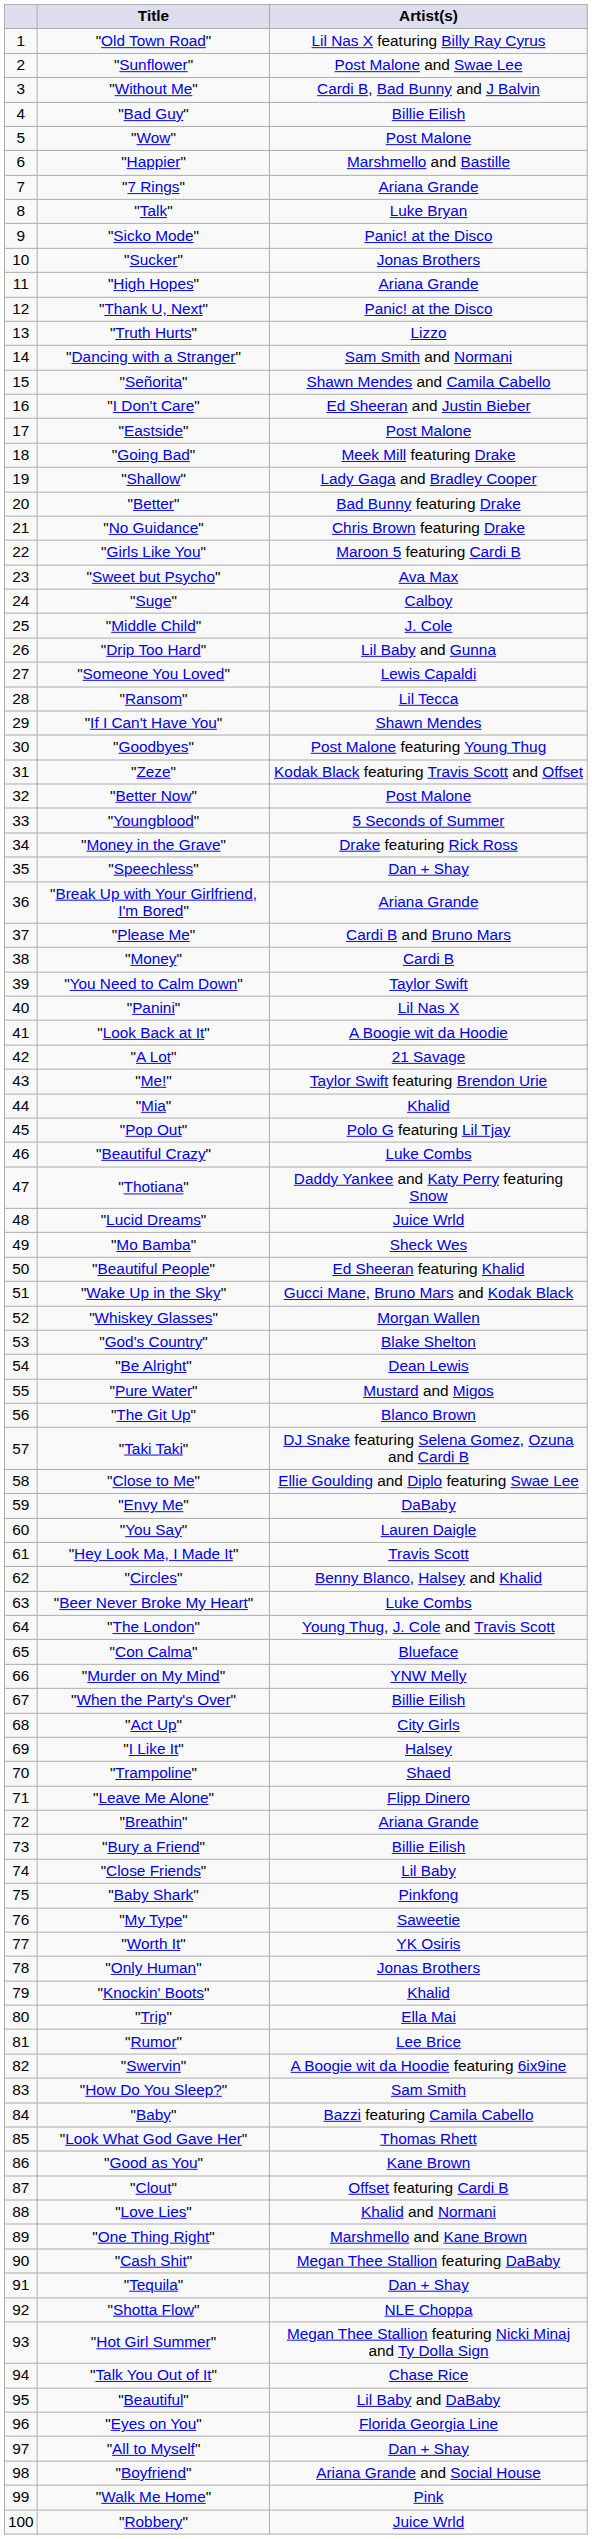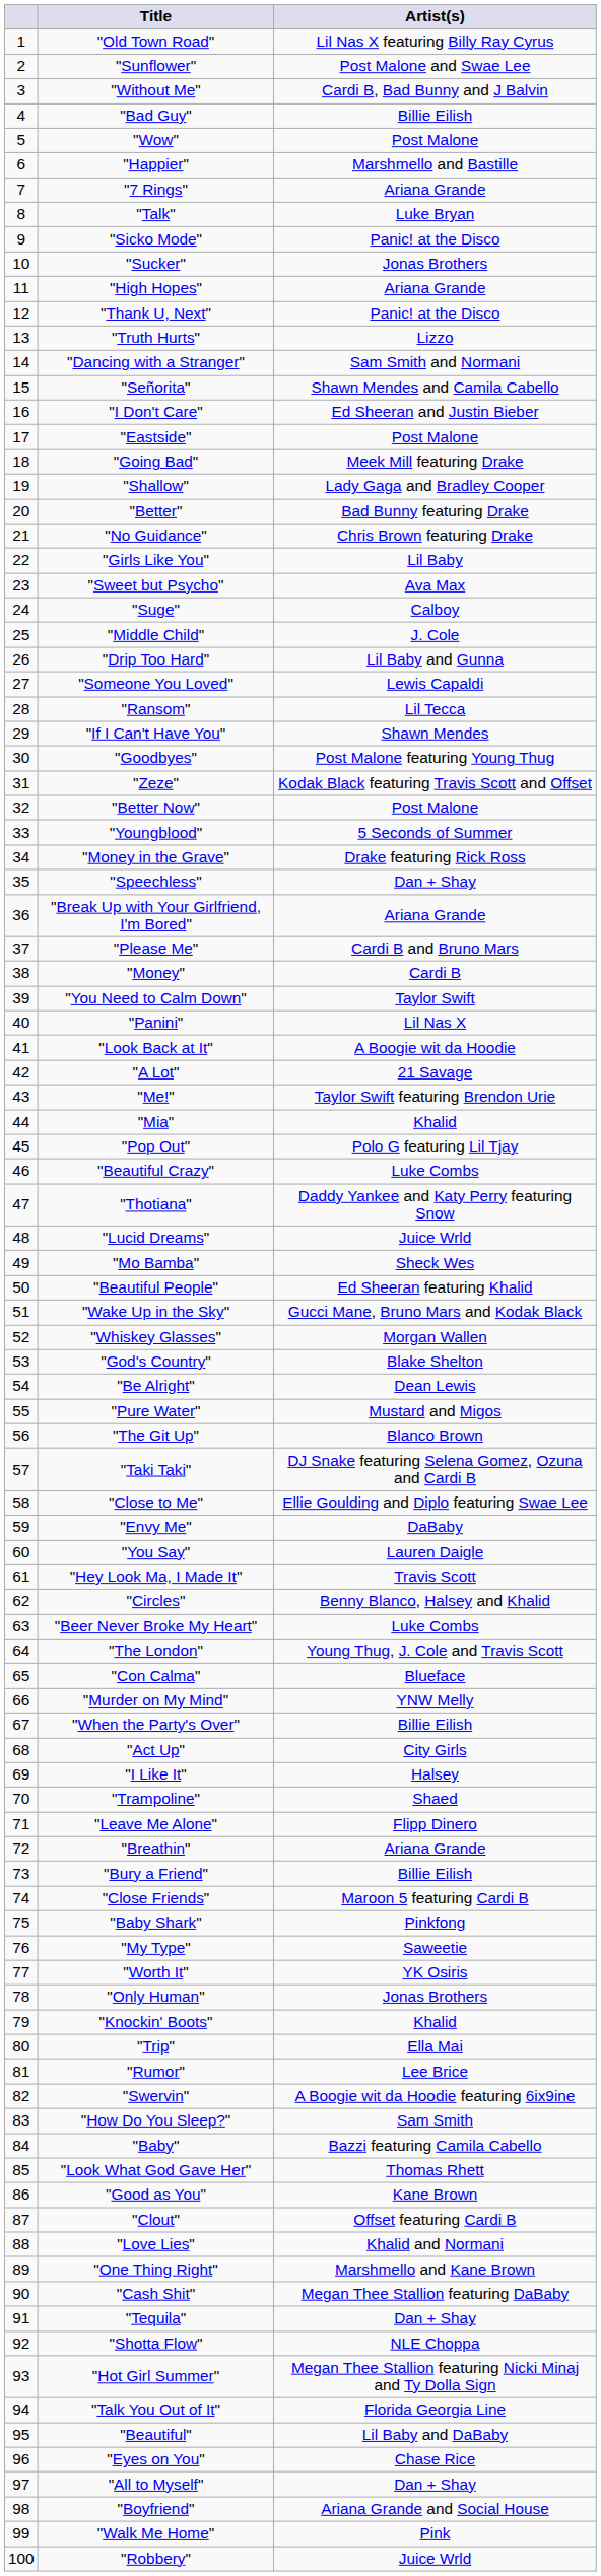"Girls Like You" | Artist(s): Maroon 5 featuring Cardi B -> Lil Baby
"Close Friends" | Artist(s): Lil Baby -> Maroon 5 featuring Cardi B
"Talk You Out of It" | Artist(s): Chase Rice -> Florida Georgia Line
"Eyes on You" | Artist(s): Florida Georgia Line -> Chase Rice
